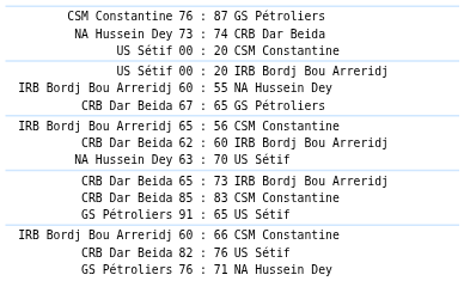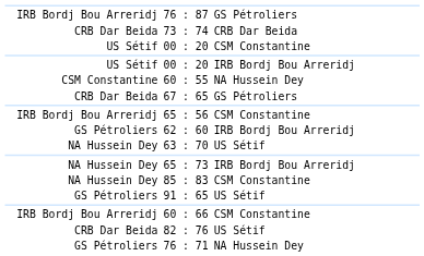76 : 87 | column 1: CSM Constantine -> IRB Bordj Bou Arreridj
73 : 74 | column 1: NA Hussein Dey -> CRB Dar Beida
60 : 55 | column 1: IRB Bordj Bou Arreridj -> CSM Constantine
62 : 60 | column 1: CRB Dar Beida -> GS Pétroliers
65 : 73 | column 1: CRB Dar Beida -> NA Hussein Dey
85 : 83 | column 1: CRB Dar Beida -> NA Hussein Dey
